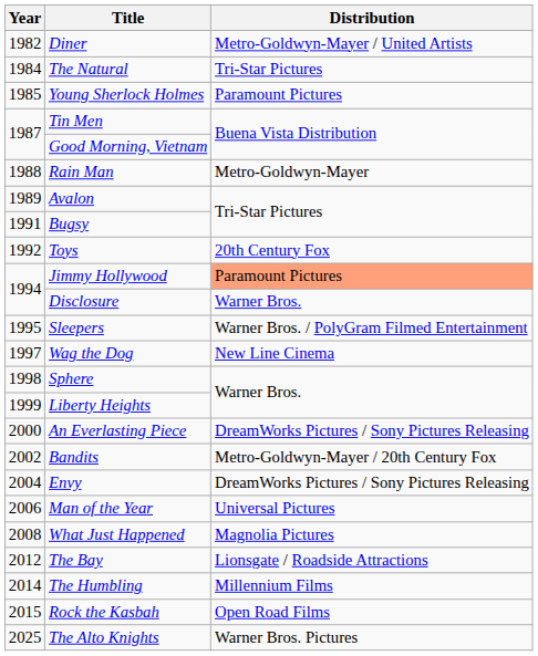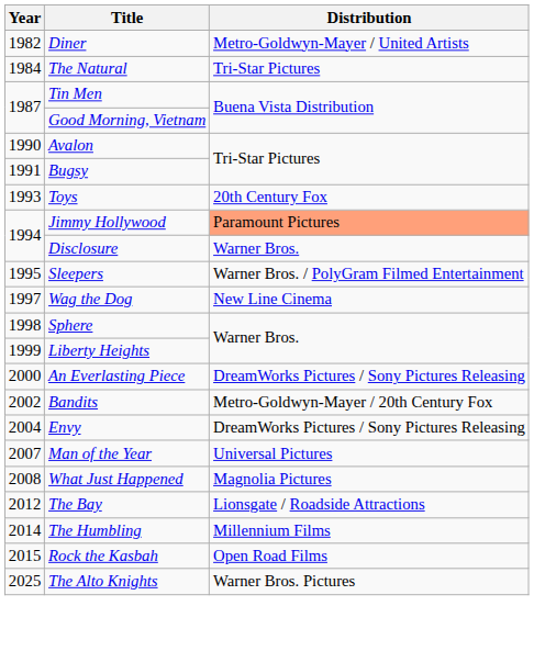- row: 1985 | Young Sherlock Holmes | Paramount Pictures
- row: 1988 | Rain Man | Metro-Goldwyn-Mayer
Avalon | Year: 1989 -> 1990
Toys | Year: 1992 -> 1993
Man of the Year | Year: 2006 -> 2007
